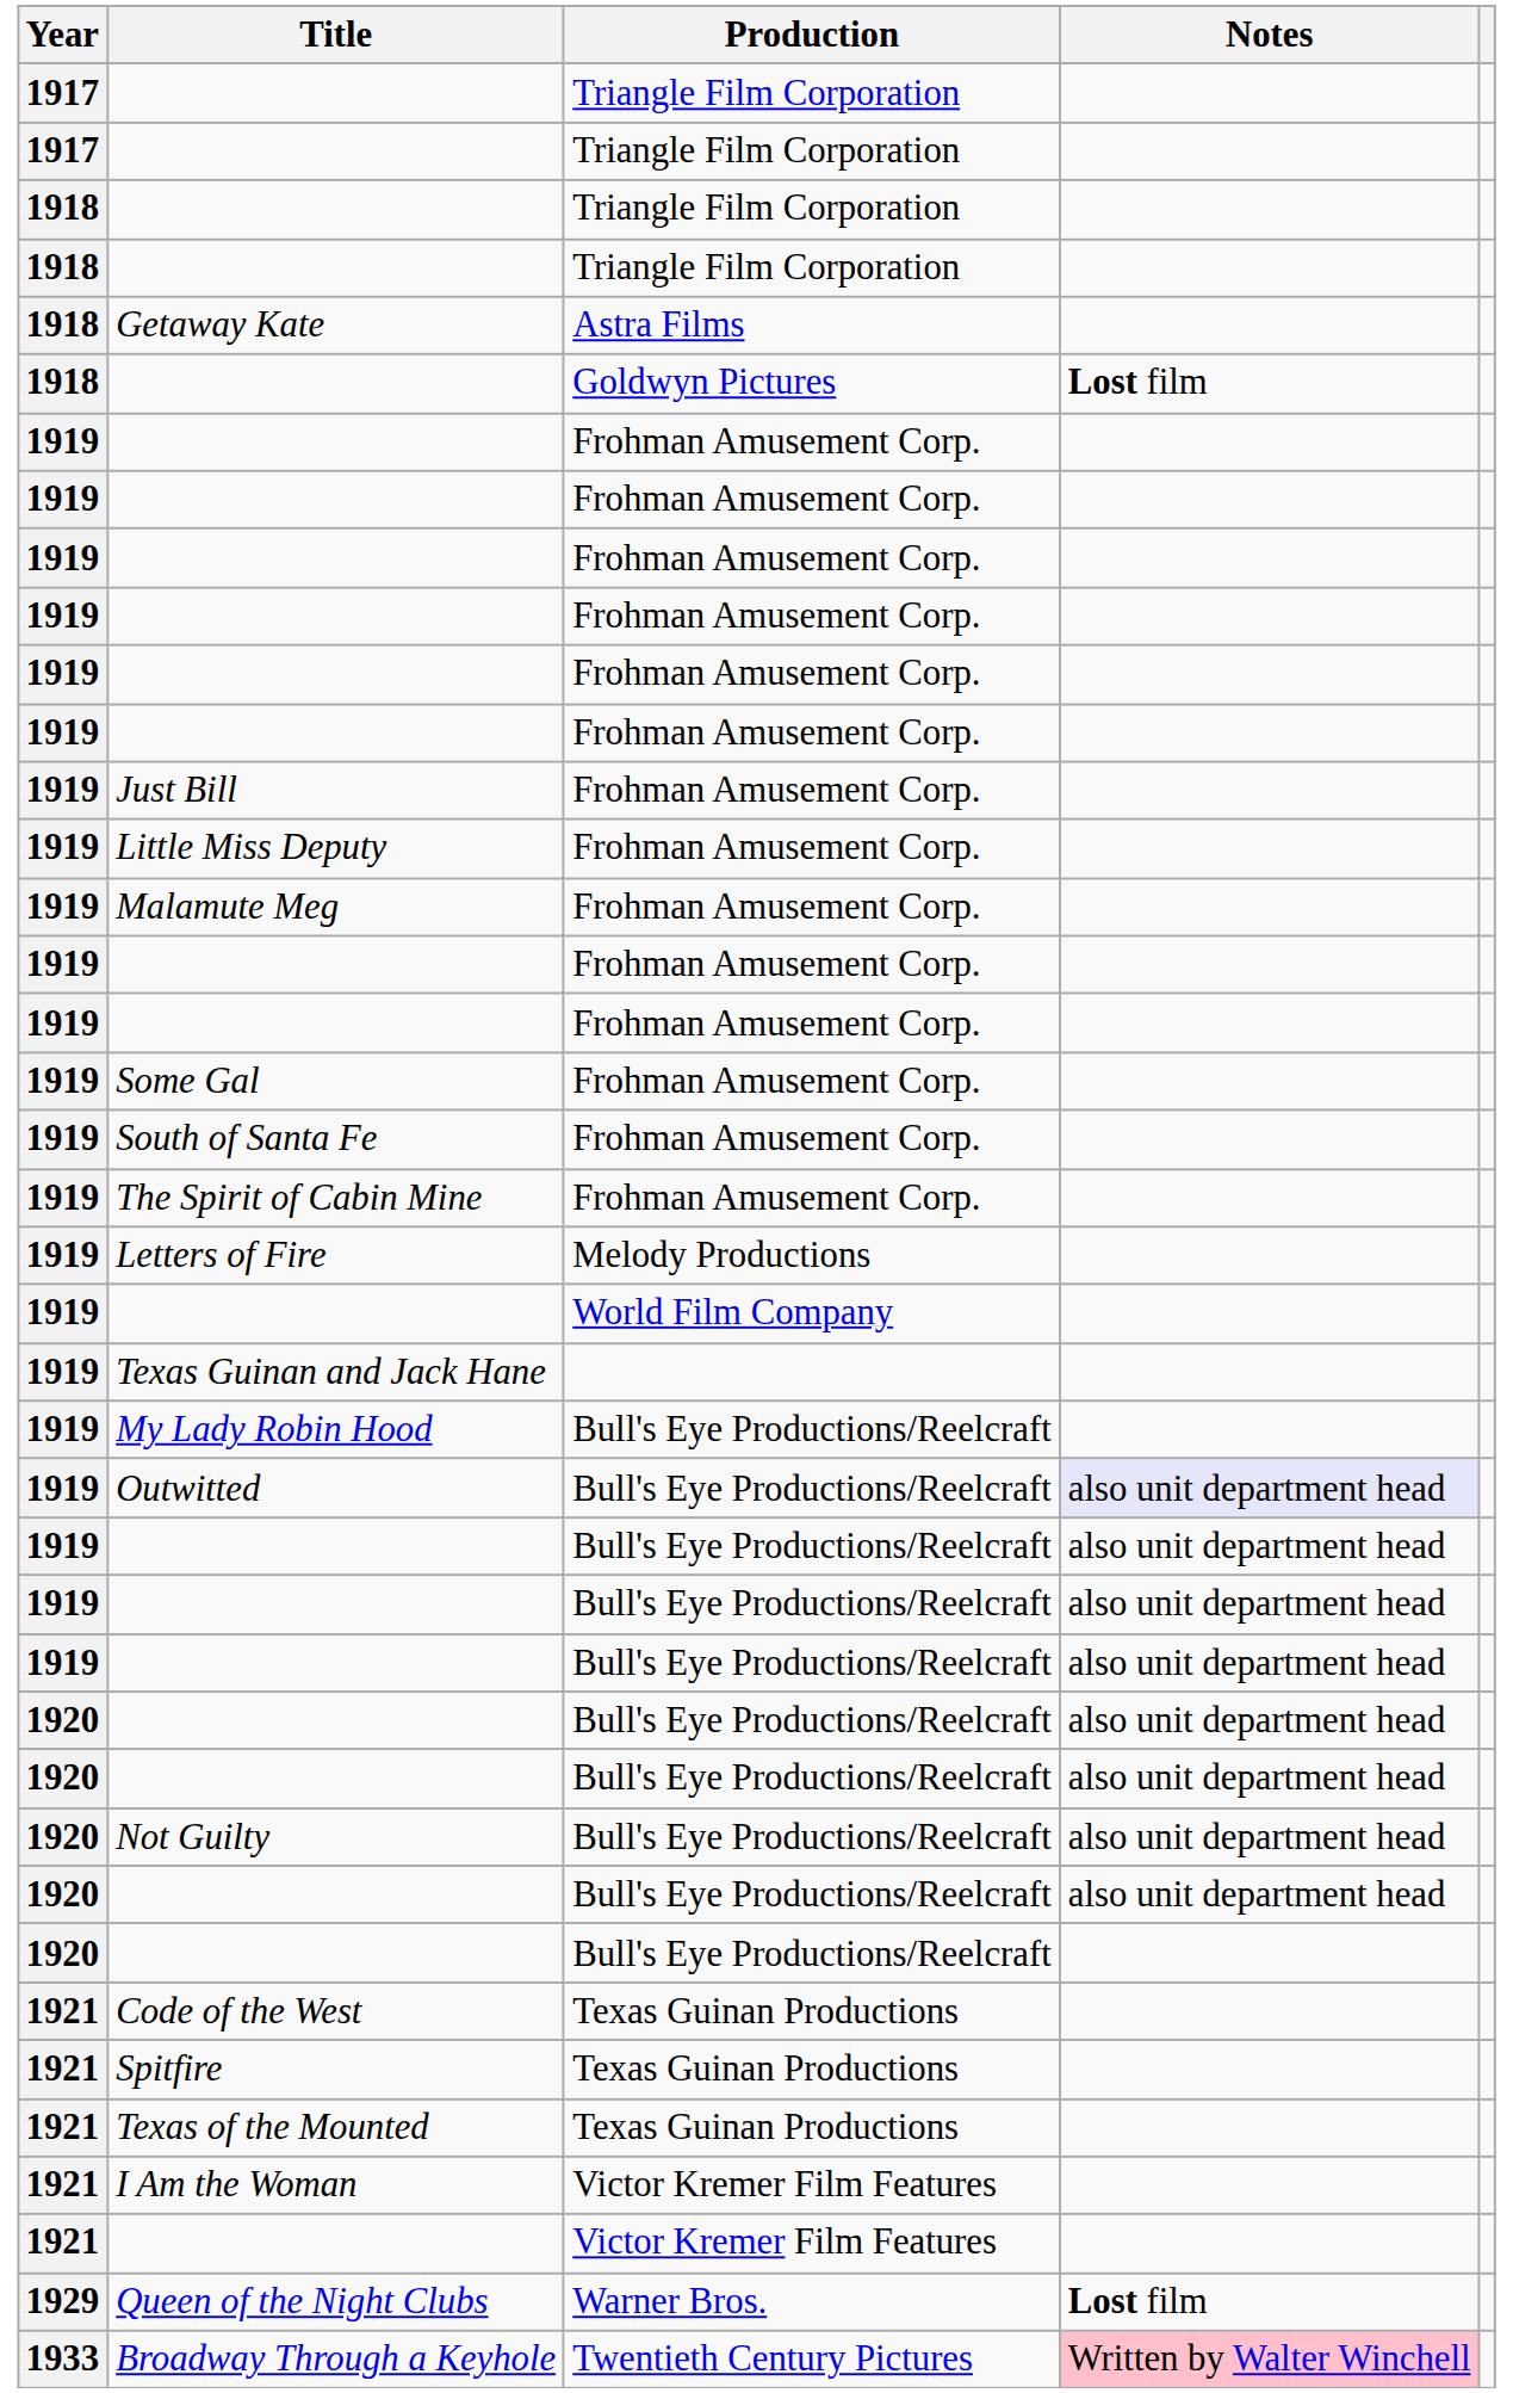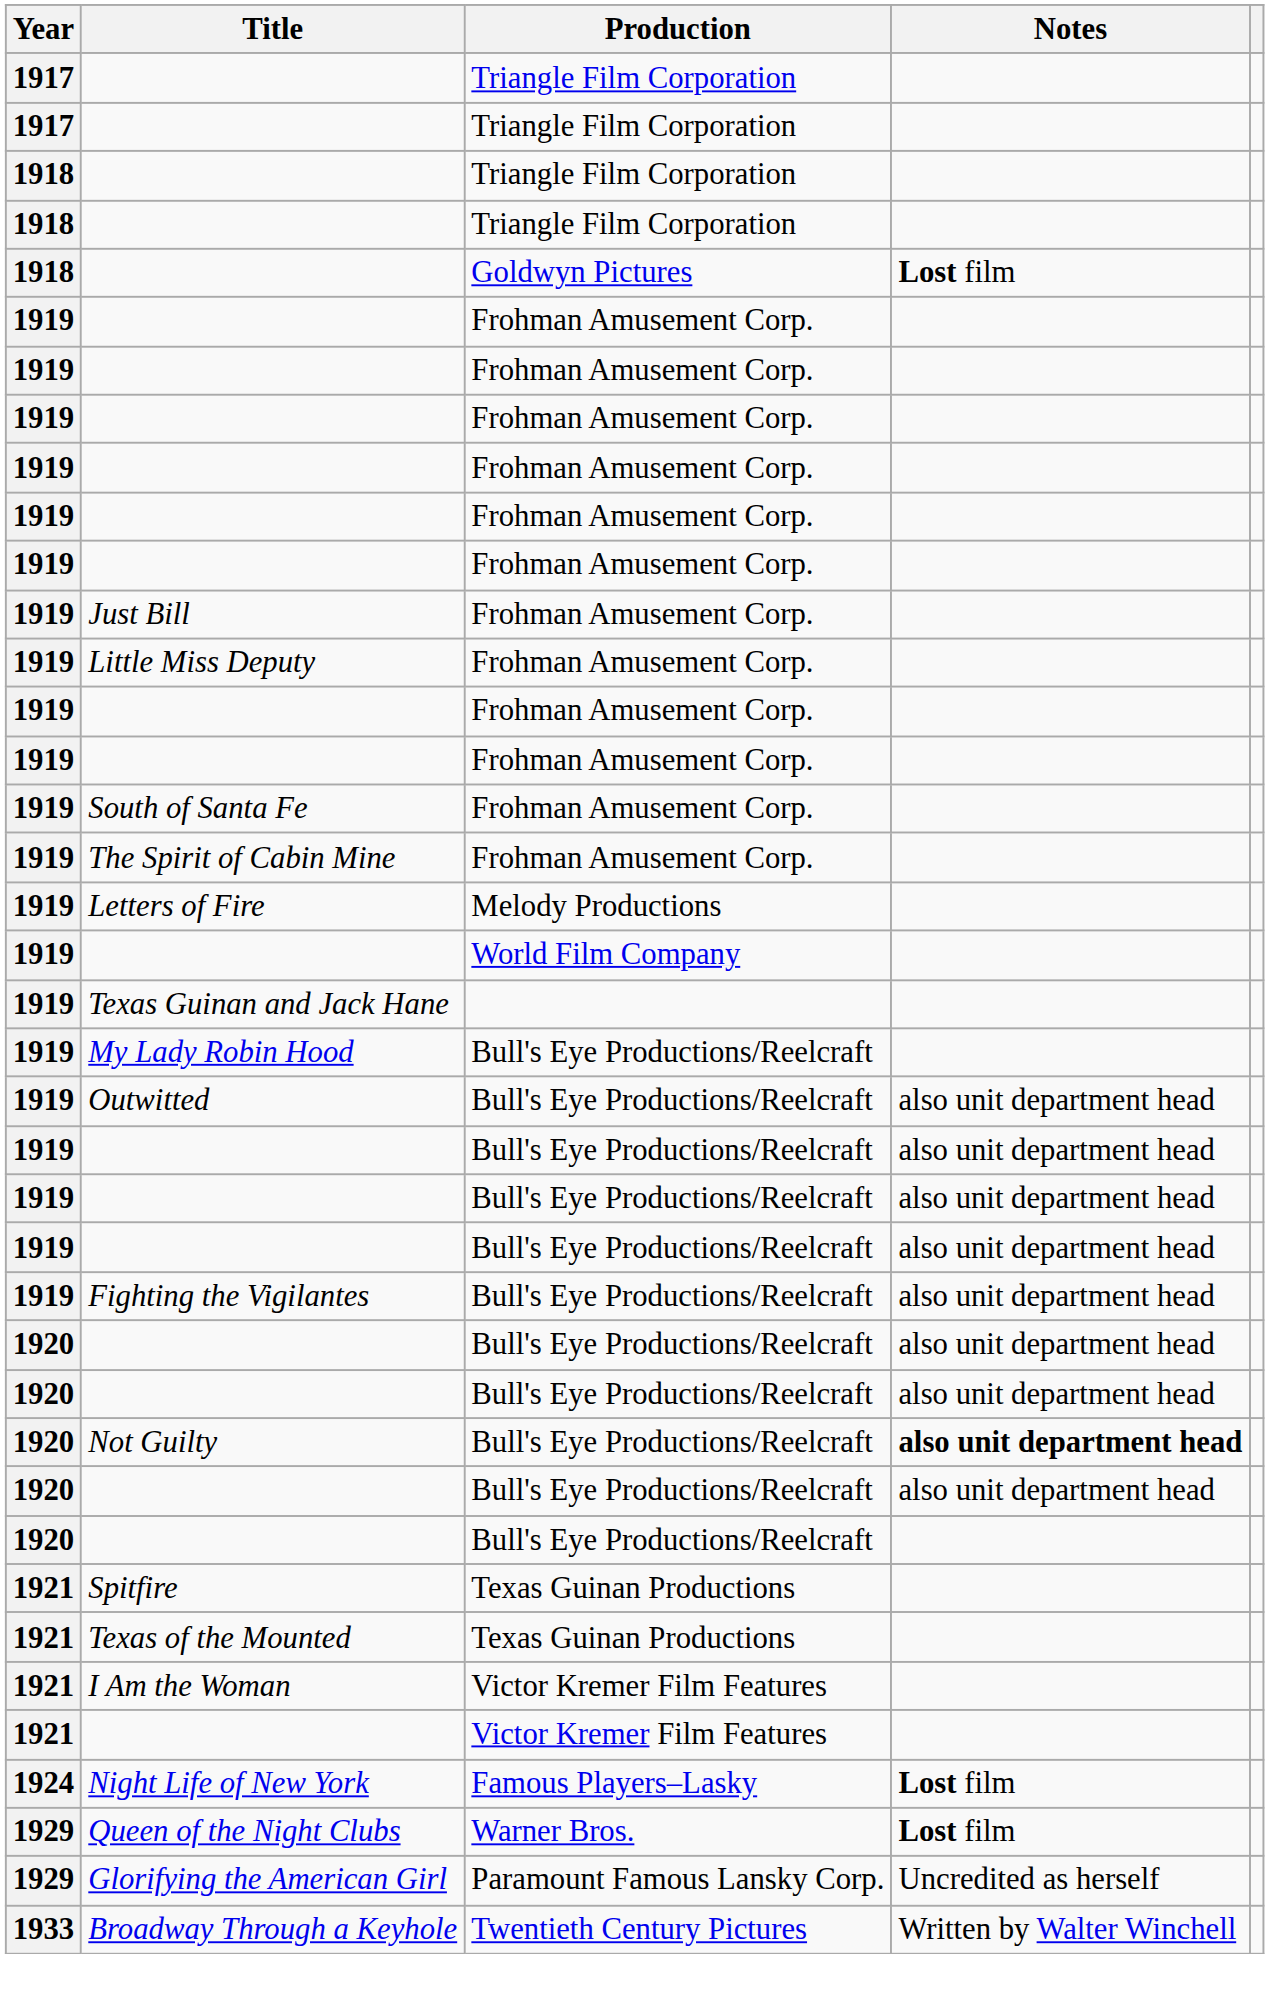- row: 1918 | Getaway Kate | Astra Films
- row: 1919 | Malamute Meg | Frohman Amusement Corp.
- row: 1919 | Some Gal | Frohman Amusement Corp.
Outwitted | Notes: lavender background -> no background
+ row: 1919 | Fighting the Vigilantes | Bull's Eye Productions/Reelcraft | also unit department head
Not Guilty | Notes: normal -> bold
- row: 1921 | Code of the West | Texas Guinan Productions
+ row: 1924 | Night Life of New York | Famous Players–Lasky | Lost film
+ row: 1929 | Glorifying the American Girl | Paramount Famous Lansky Corp. | Uncredited as herself
Broadway Through a Keyhole | Notes: pink background -> no background
